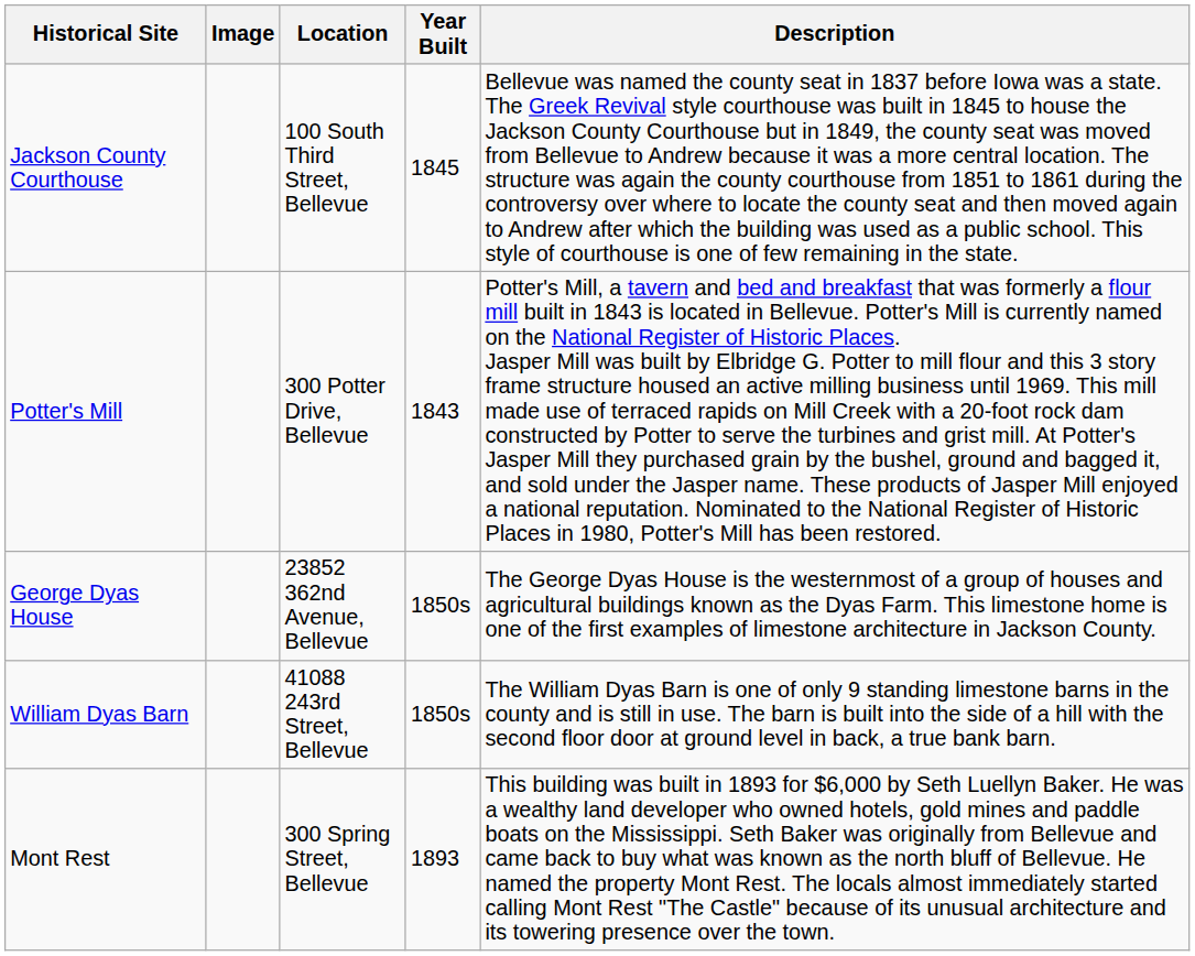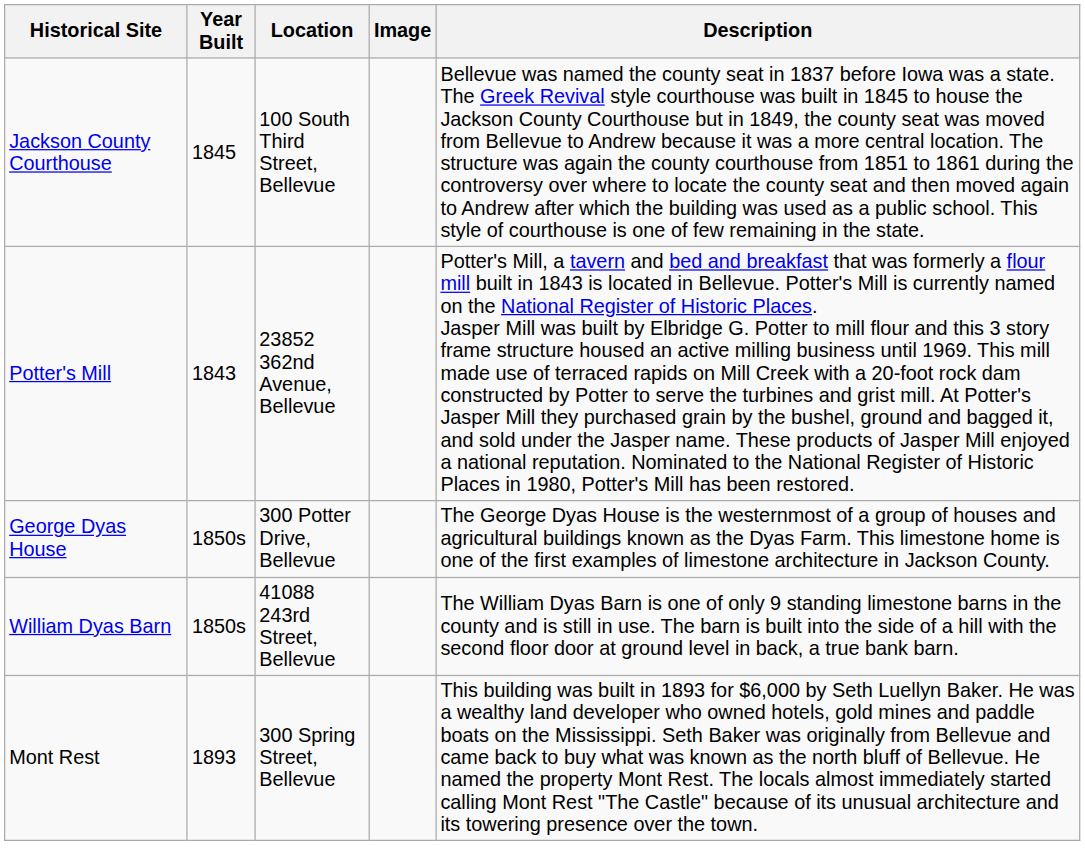columns swapped: Year Built <-> Image
Potter's Mill | Location: 300 Potter Drive, Bellevue -> 23852 362nd Avenue, Bellevue
George Dyas House | Location: 23852 362nd Avenue, Bellevue -> 300 Potter Drive, Bellevue
